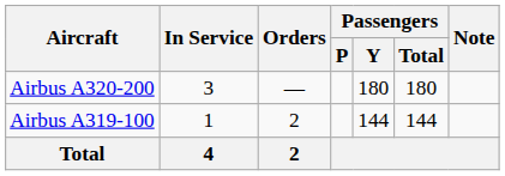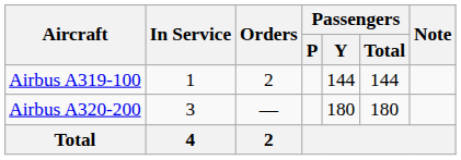rows swapped: Airbus A319-100 <-> Airbus A320-200
